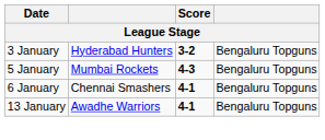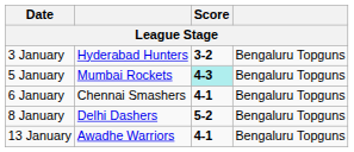5 January | Score: no background -> paleturquoise background
+ row: 8 January | Delhi Dashers | 5-2 | Bengaluru Topguns
